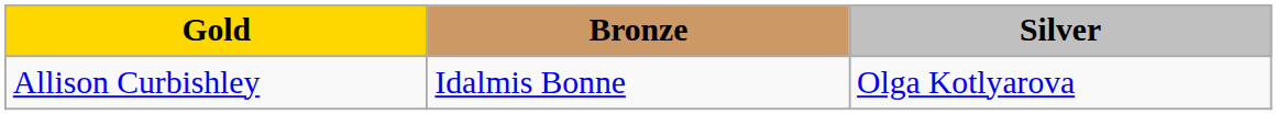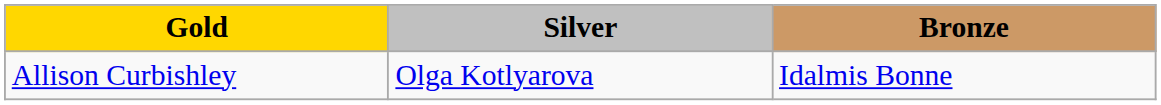columns swapped: Silver <-> Bronze
